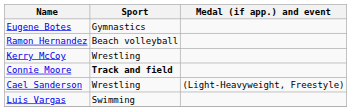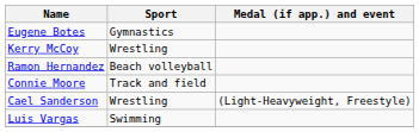rows swapped: Ramon Hernandez <-> Kerry McCoy
Connie Moore | Sport: bold -> normal
